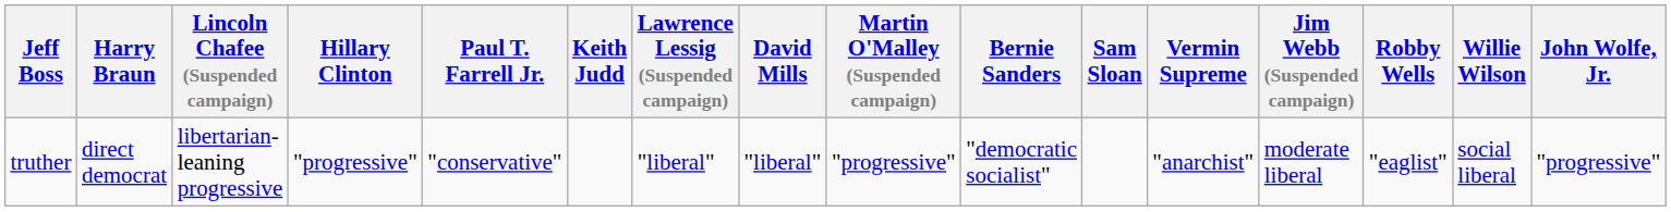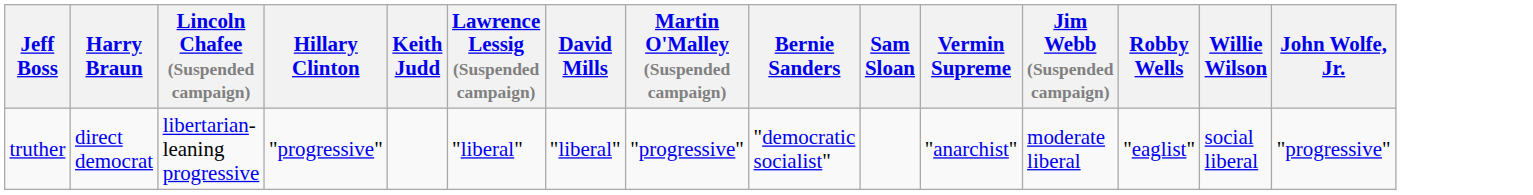- column: Paul T. Farrell Jr. | "conservative"
